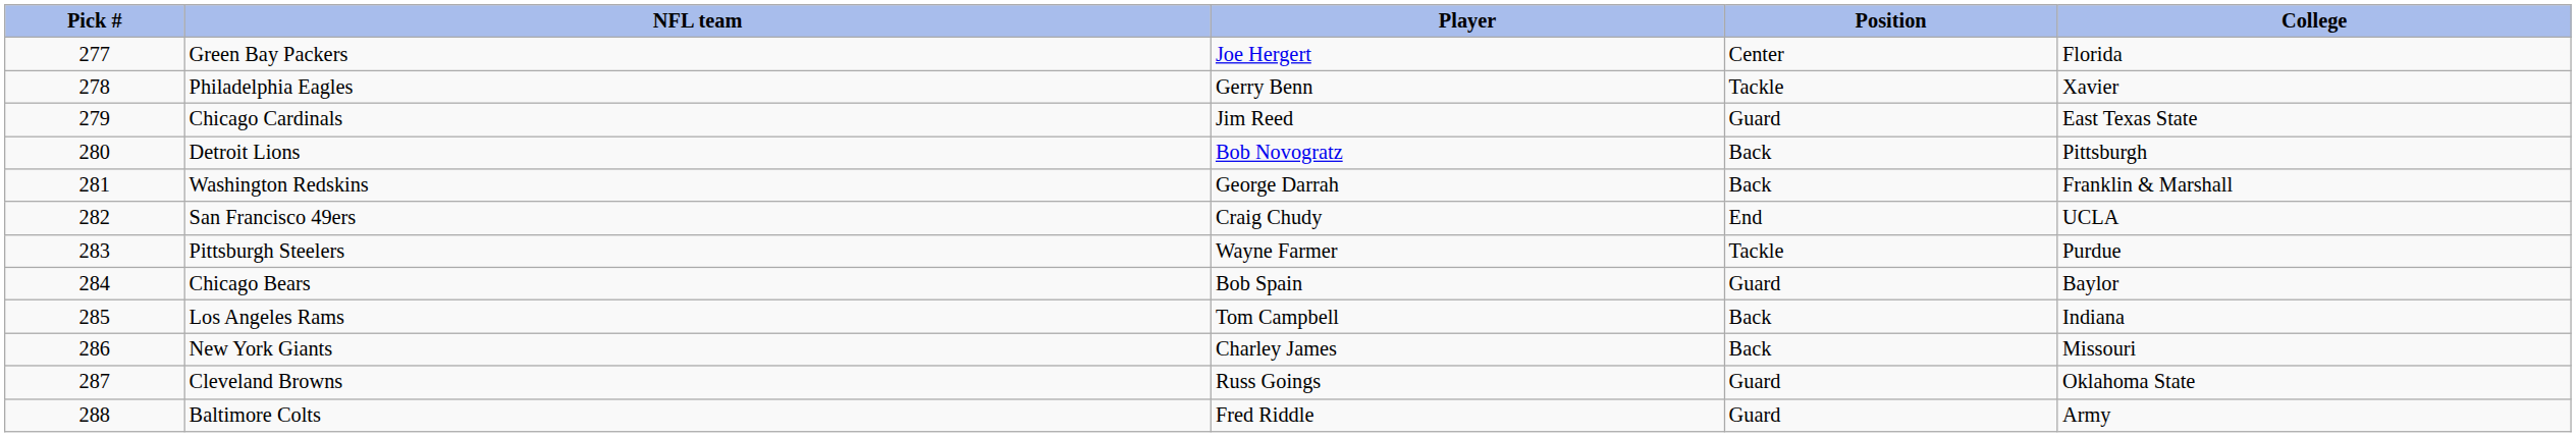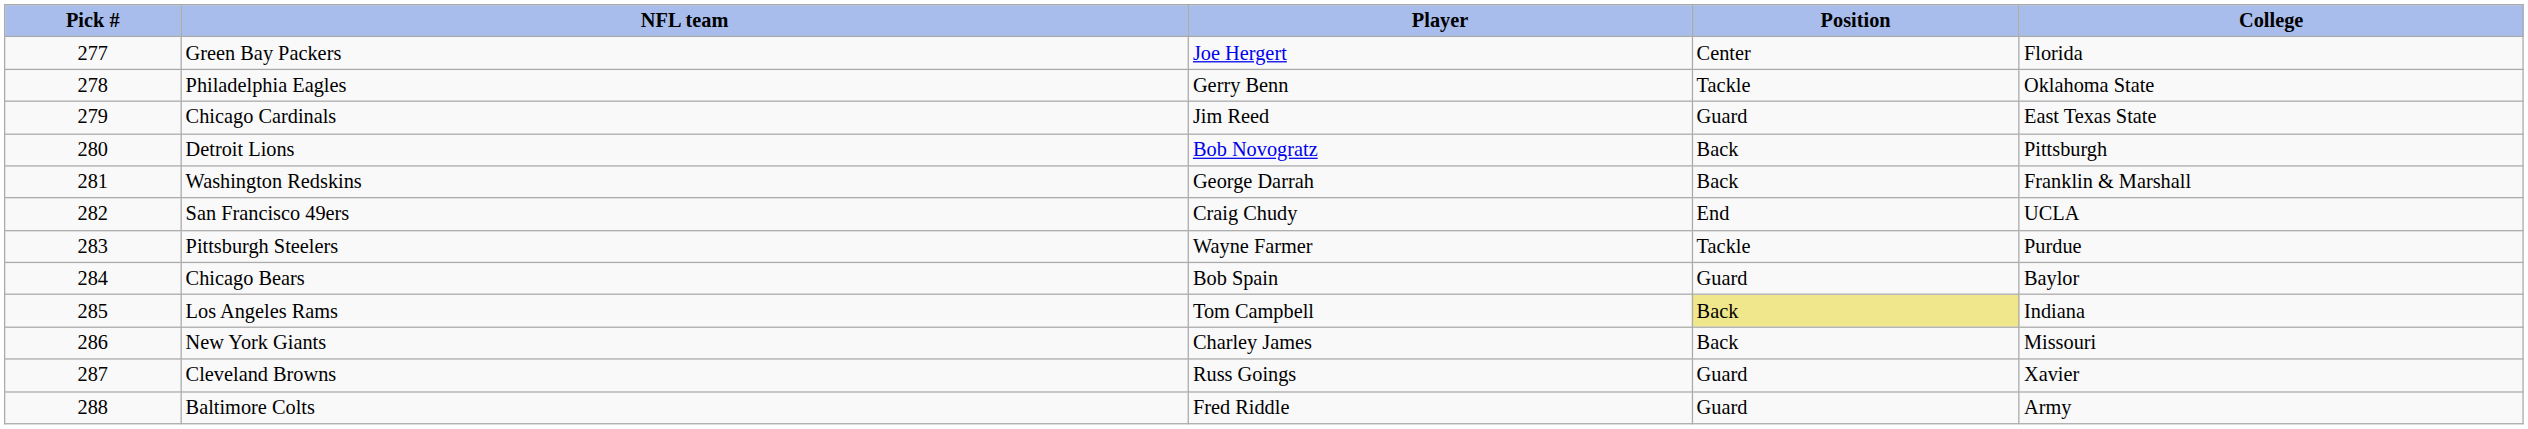Philadelphia Eagles | College: Xavier -> Oklahoma State
Los Angeles Rams | Position: no background -> khaki background
Cleveland Browns | College: Oklahoma State -> Xavier
